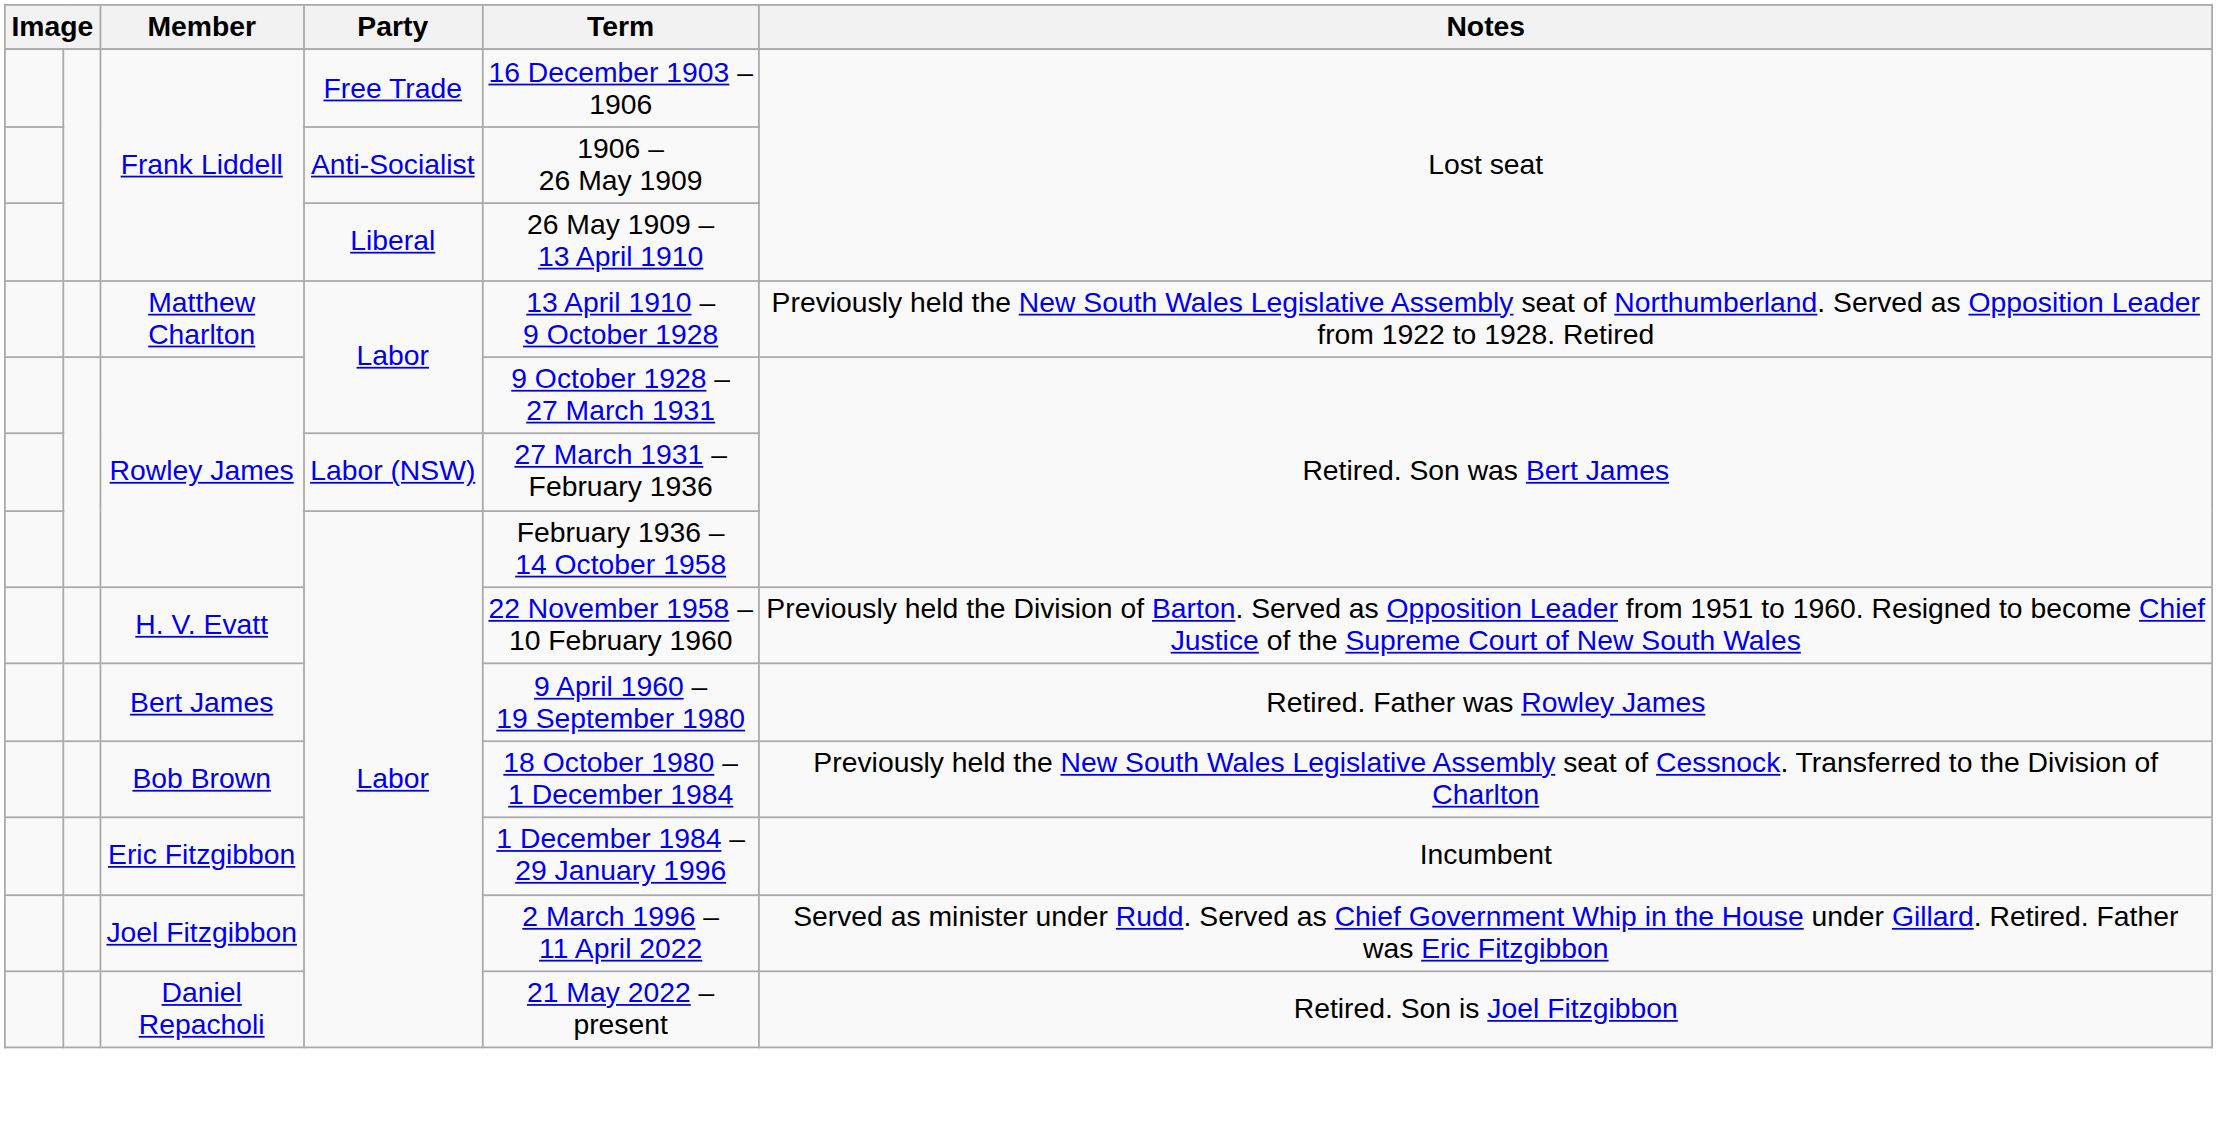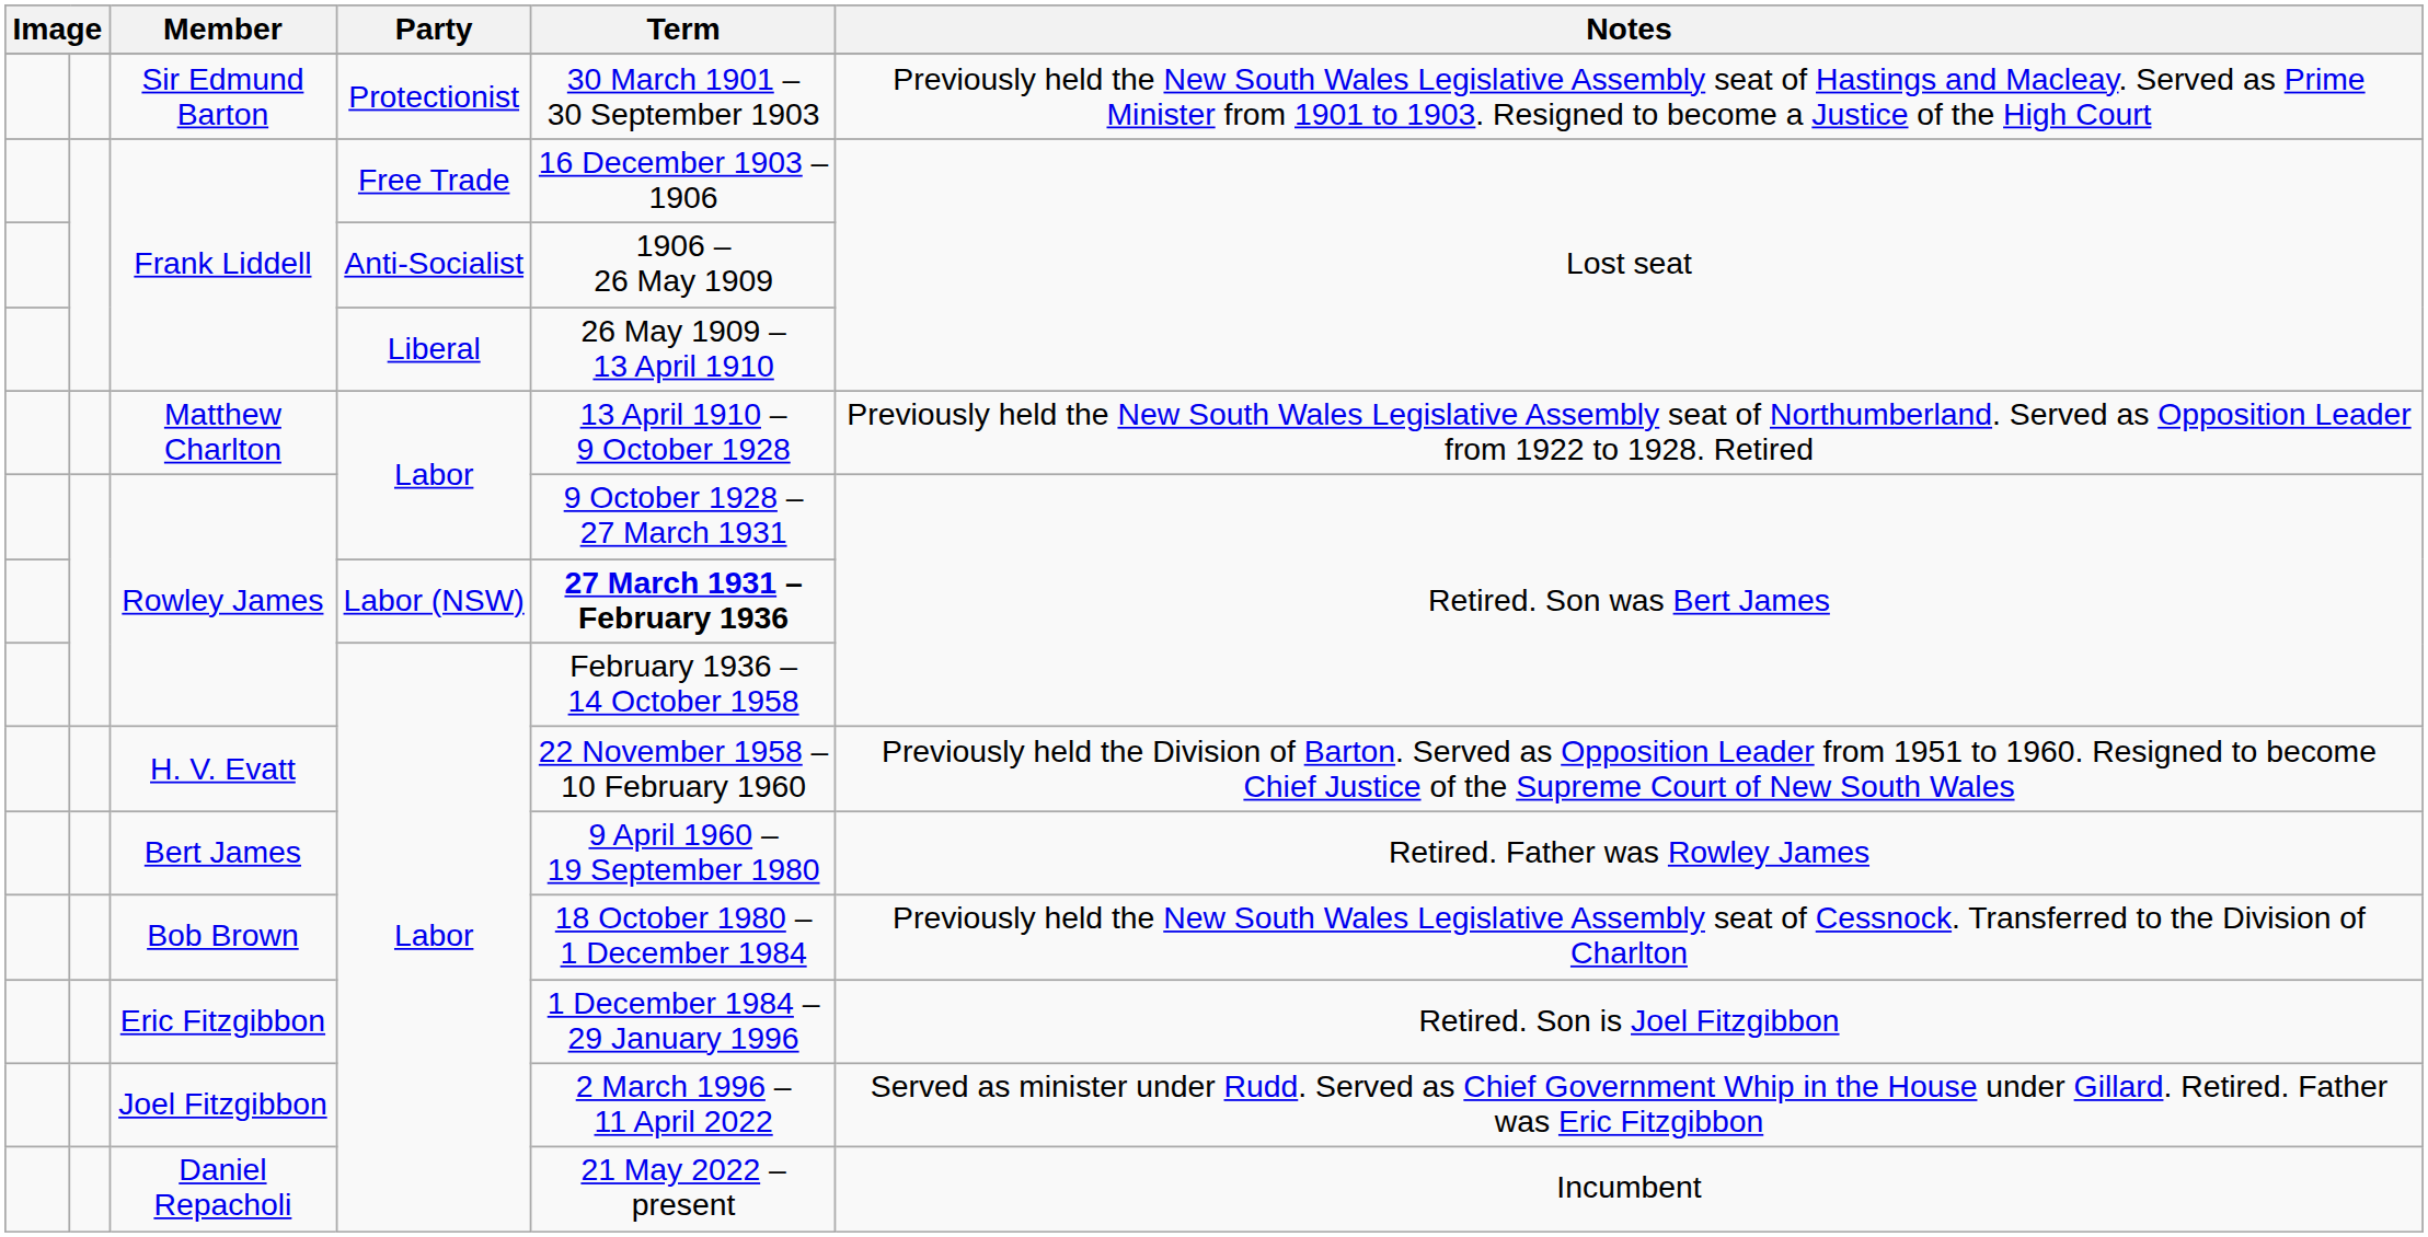+ row: Sir Edmund Barton | Protectionist | 30 March 1901 – 30 September 1903 | Previously held the New South Wales Legislative Assembly seat of Hastings and Macleay. Served as Prime Minister from 1901 to 1903. Resigned to become a Justice of the High Court
Rowley James / Labor (NSW) | Term: normal -> bold
Eric Fitzgibbon | Notes: Incumbent -> Retired. Son is Joel Fitzgibbon
Daniel Repacholi | Notes: Retired. Son is Joel Fitzgibbon -> Incumbent
